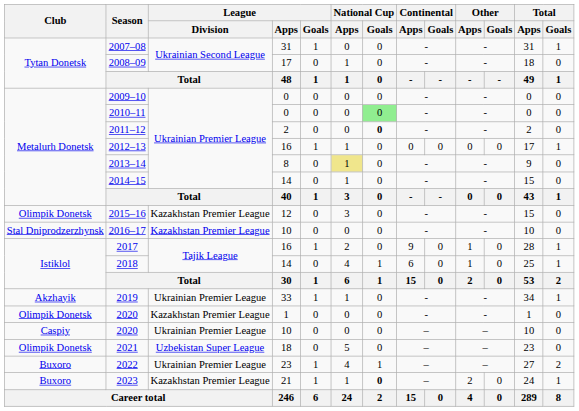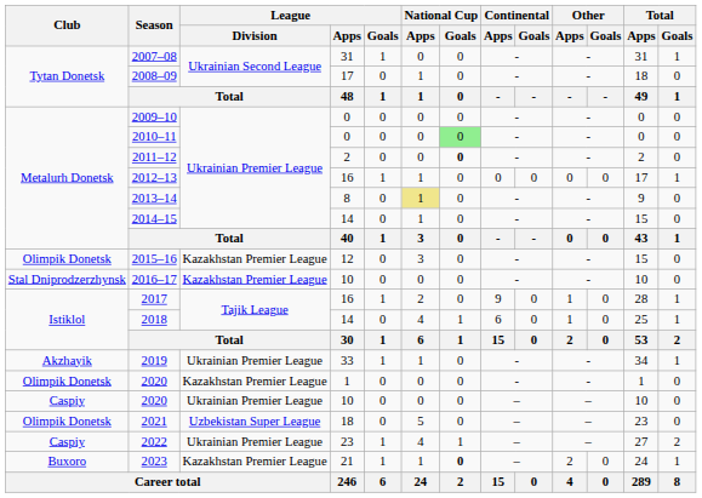2022 | Club: Buxoro -> Caspiy
